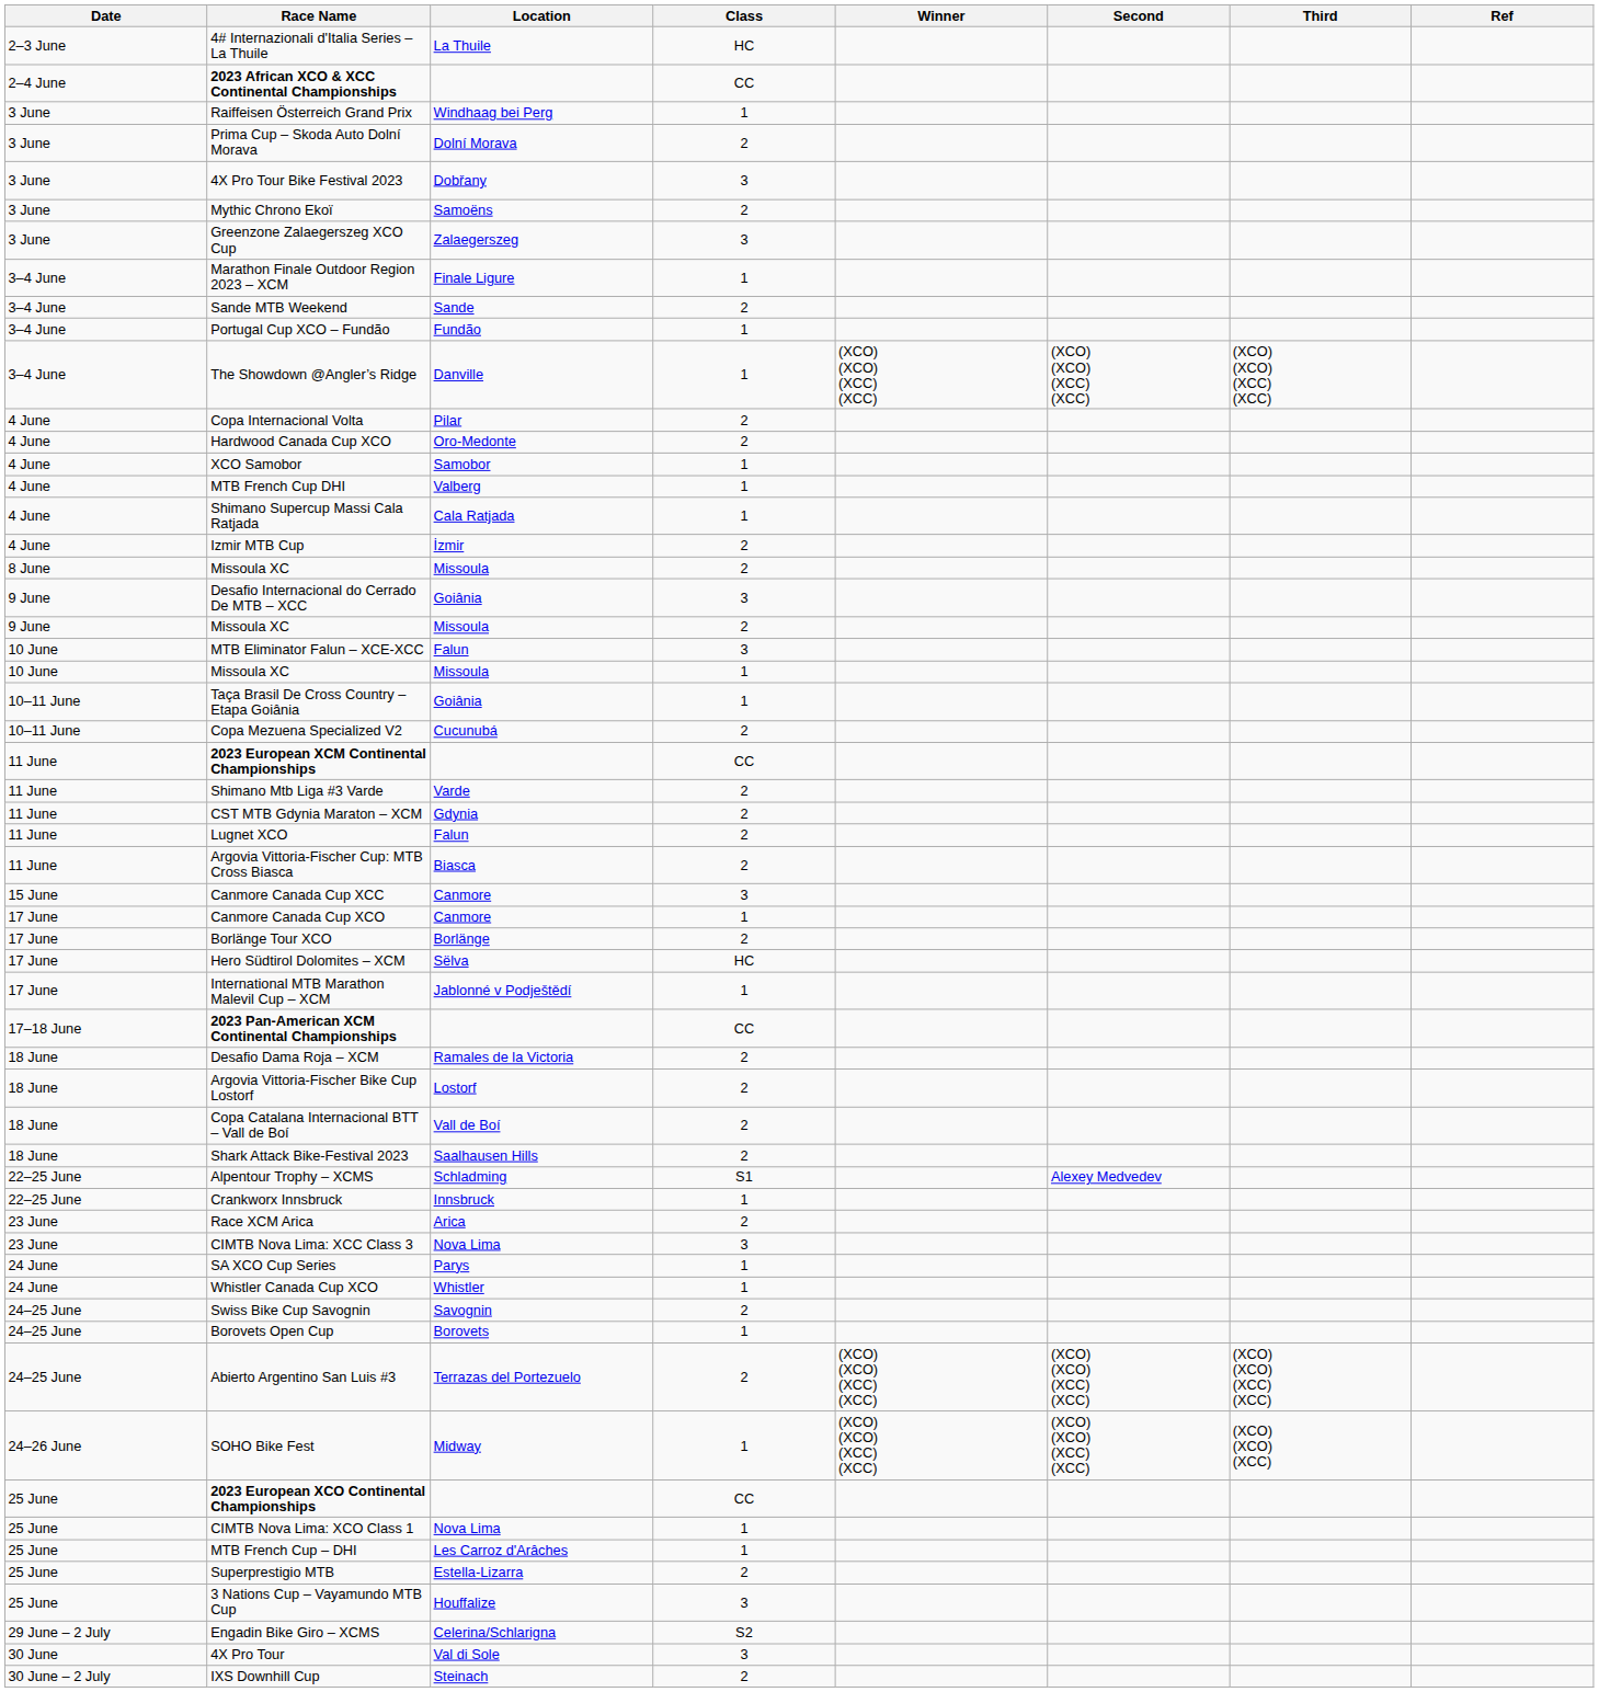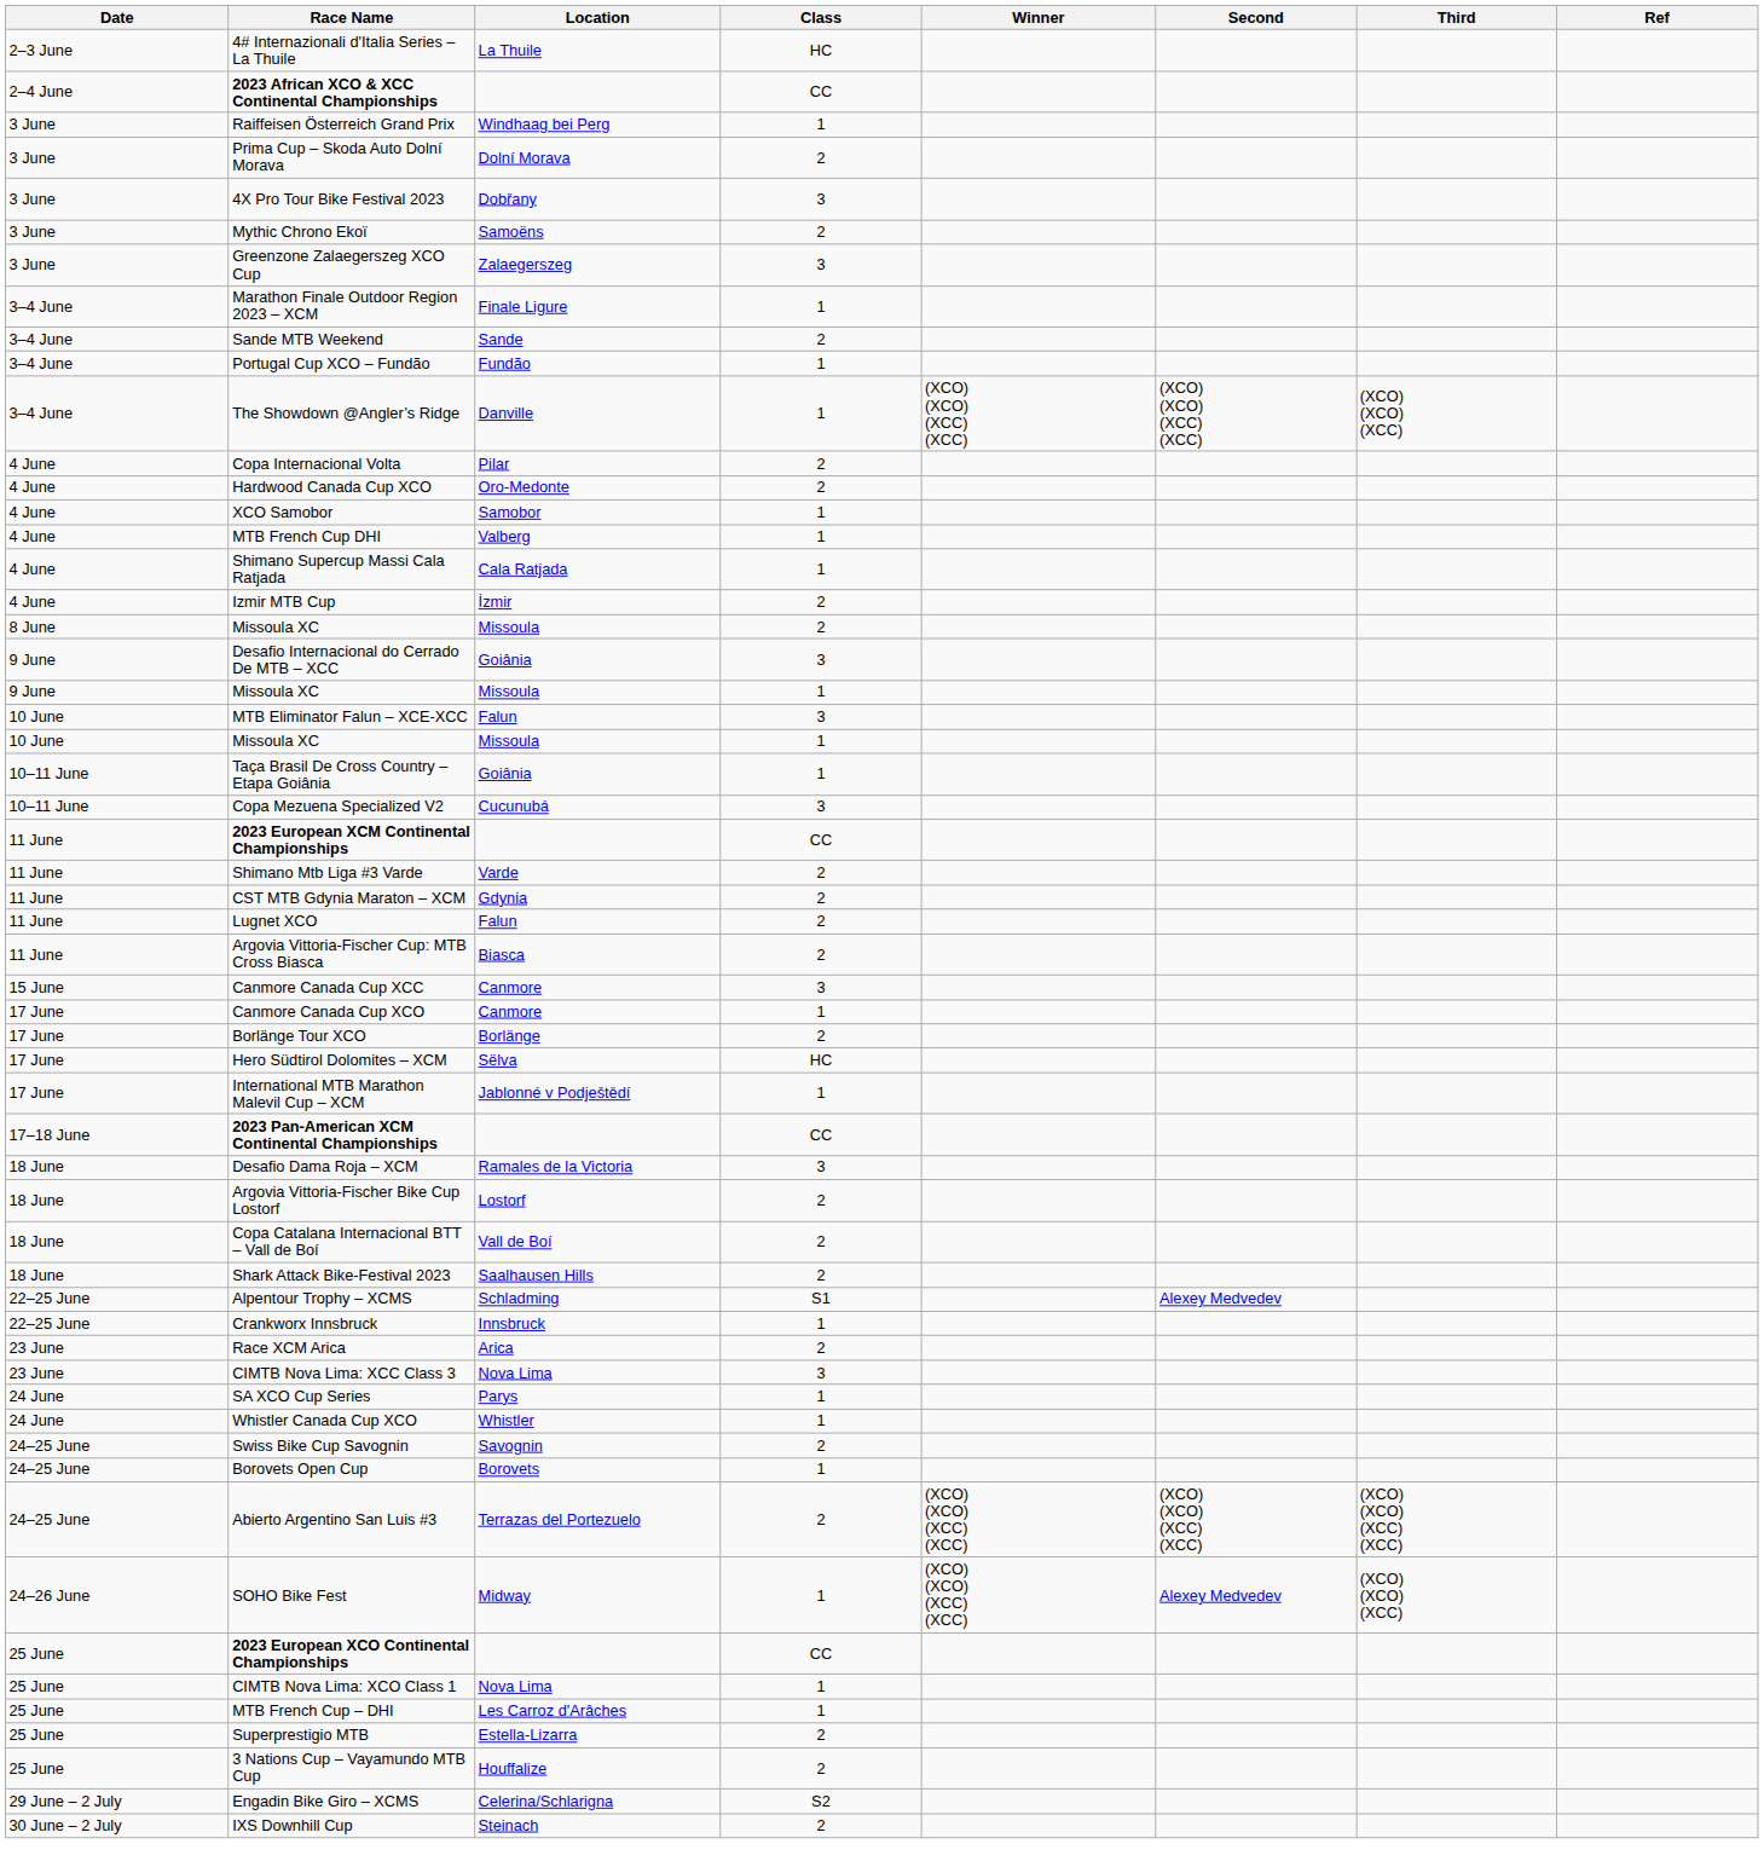The Showdown @Angler’s Ridge | Third: (XCO) (XCO) (XCC) (XCC) -> (XCO) (XCO) (XCC)
9 June / Missoula XC | Class: 2 -> 1
Copa Mezuena Specialized V2 | Class: 2 -> 3
Desafio Dama Roja – XCM | Class: 2 -> 3
SOHO Bike Fest | Second: (XCO) (XCO) (XCC) (XCC) -> Alexey Medvedev
3 Nations Cup – Vayamundo MTB Cup | Class: 3 -> 2
- row: 30 June | 4X Pro Tour | Val di Sole | 3
